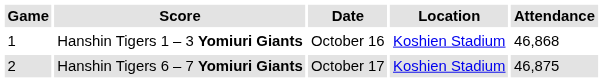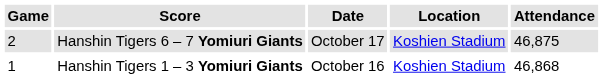rows swapped: Hanshin Tigers 1 – 3 Yomiuri Giants <-> Hanshin Tigers 6 – 7 Yomiuri Giants
